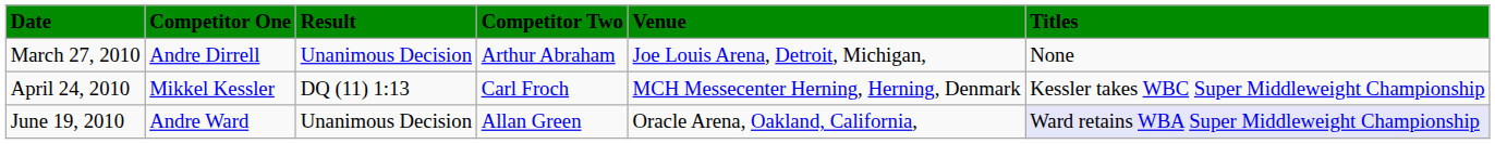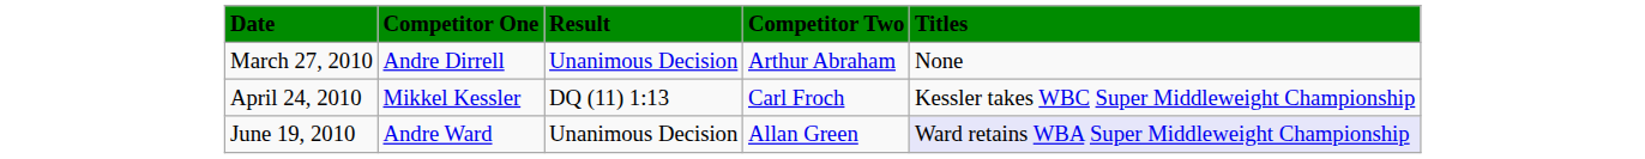- column: Venue | Joe Louis Arena, Detroit, Michigan, | MCH Messecenter Herning, Herning, Denmark | Oracle Arena, Oakland, California,
